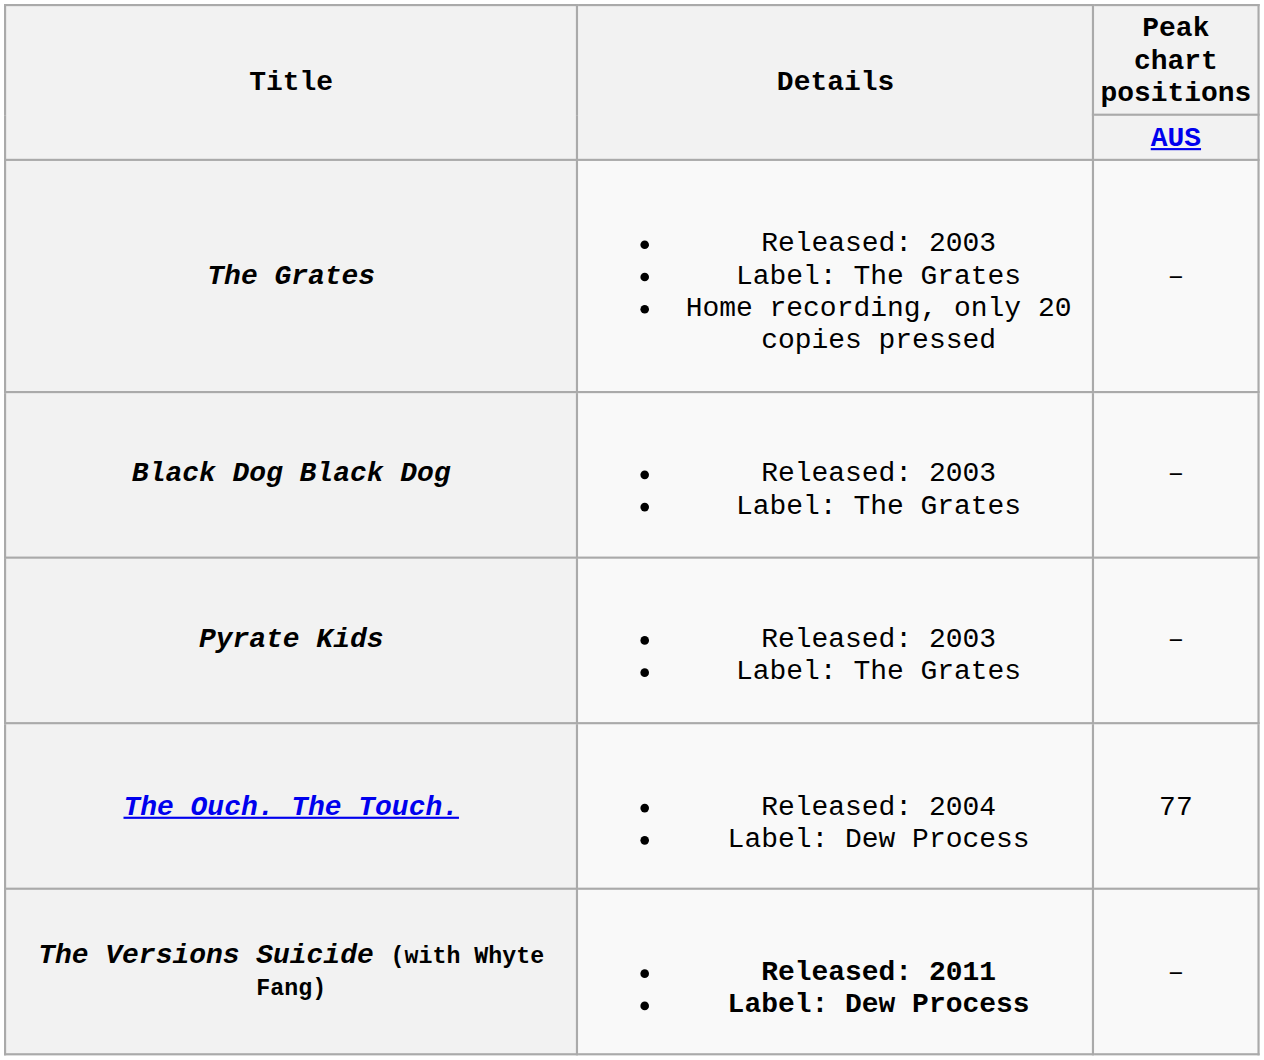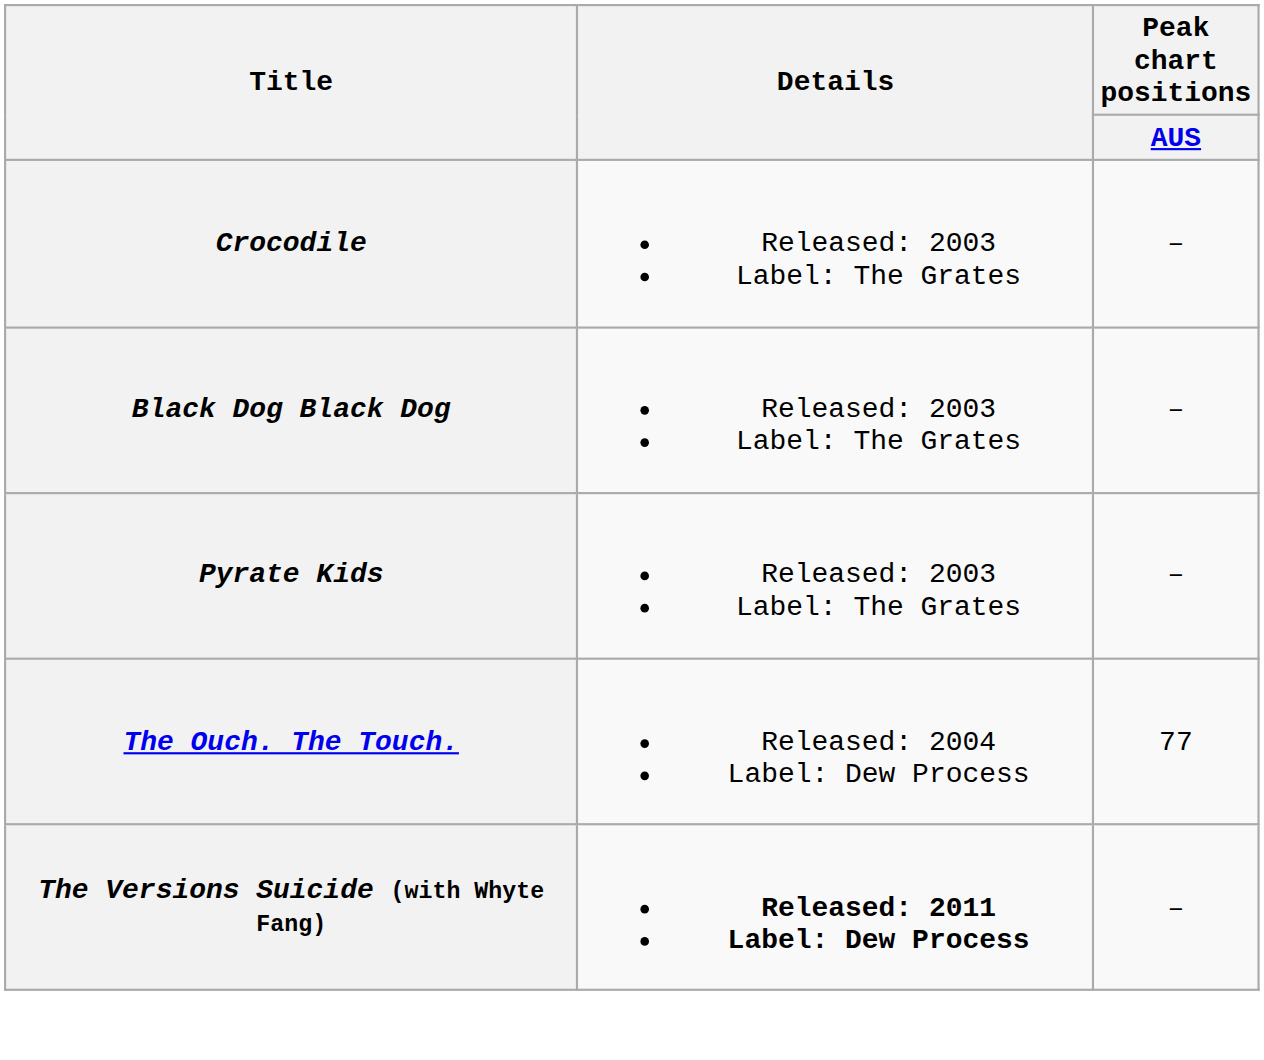- row: The Grates | Released: 2003 Label: The Grates Home recording, only 20 copies pressed | –
+ row: Crocodile | Released: 2003 Label: The Grates | –
